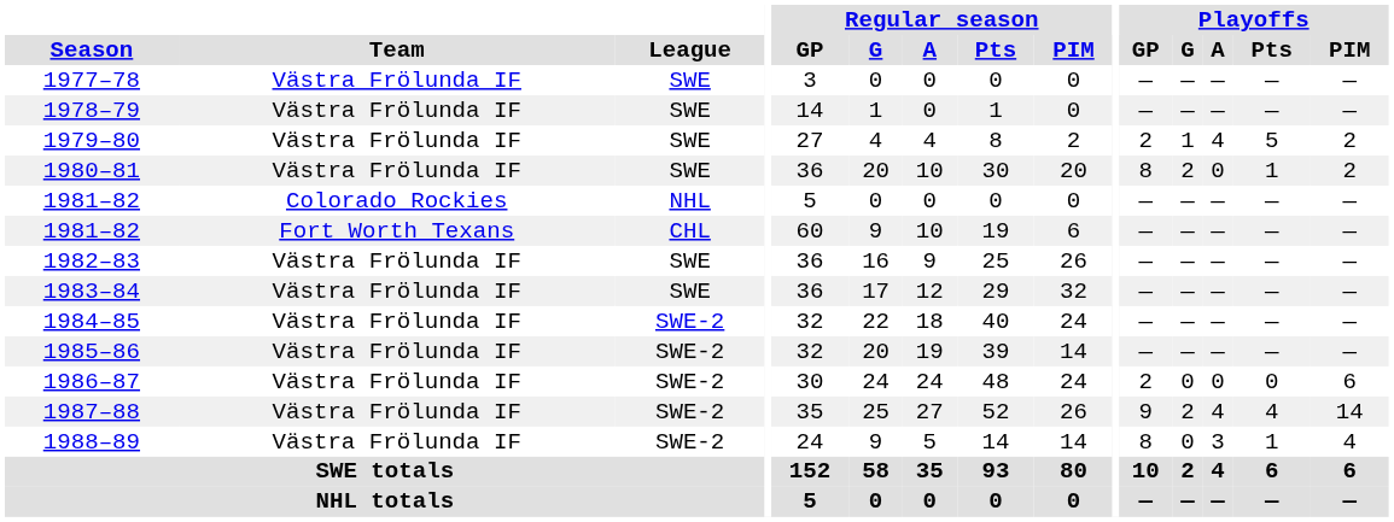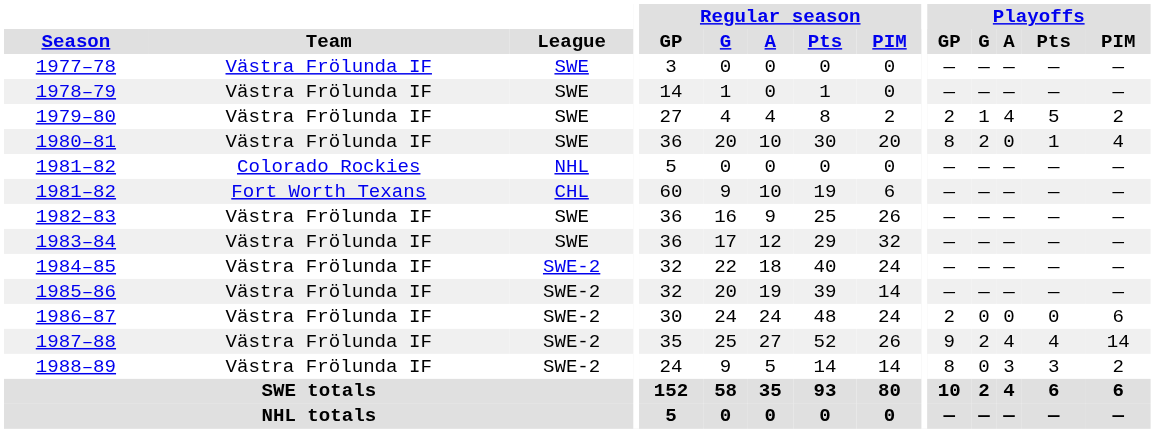1980–81 | Playoffs / PIM: 2 -> 4
1988–89 | Playoffs / Pts: 1 -> 3
1988–89 | Playoffs / PIM: 4 -> 2
